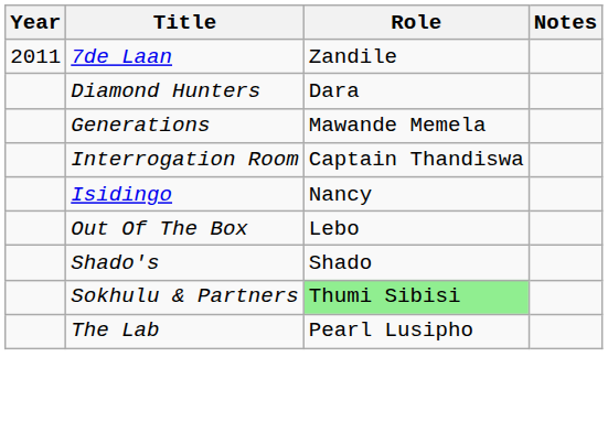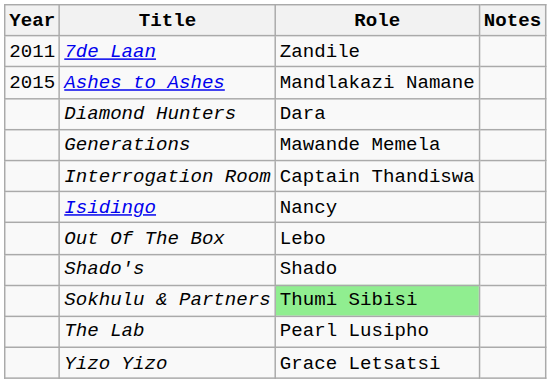+ row: 2015 | Ashes to Ashes | Mandlakazi Namane
+ row: Yizo Yizo | Grace Letsatsi
